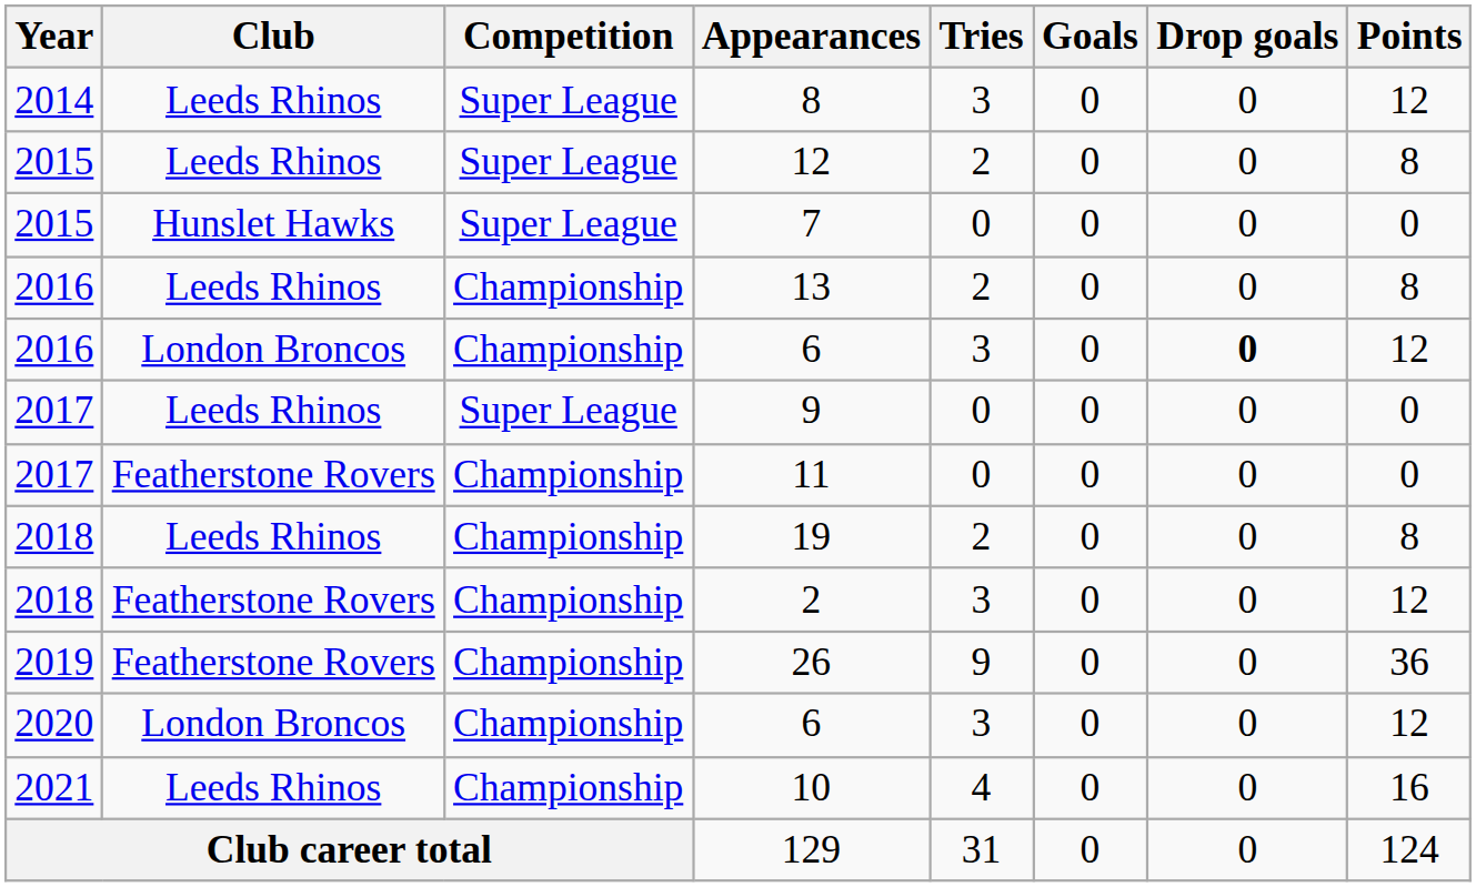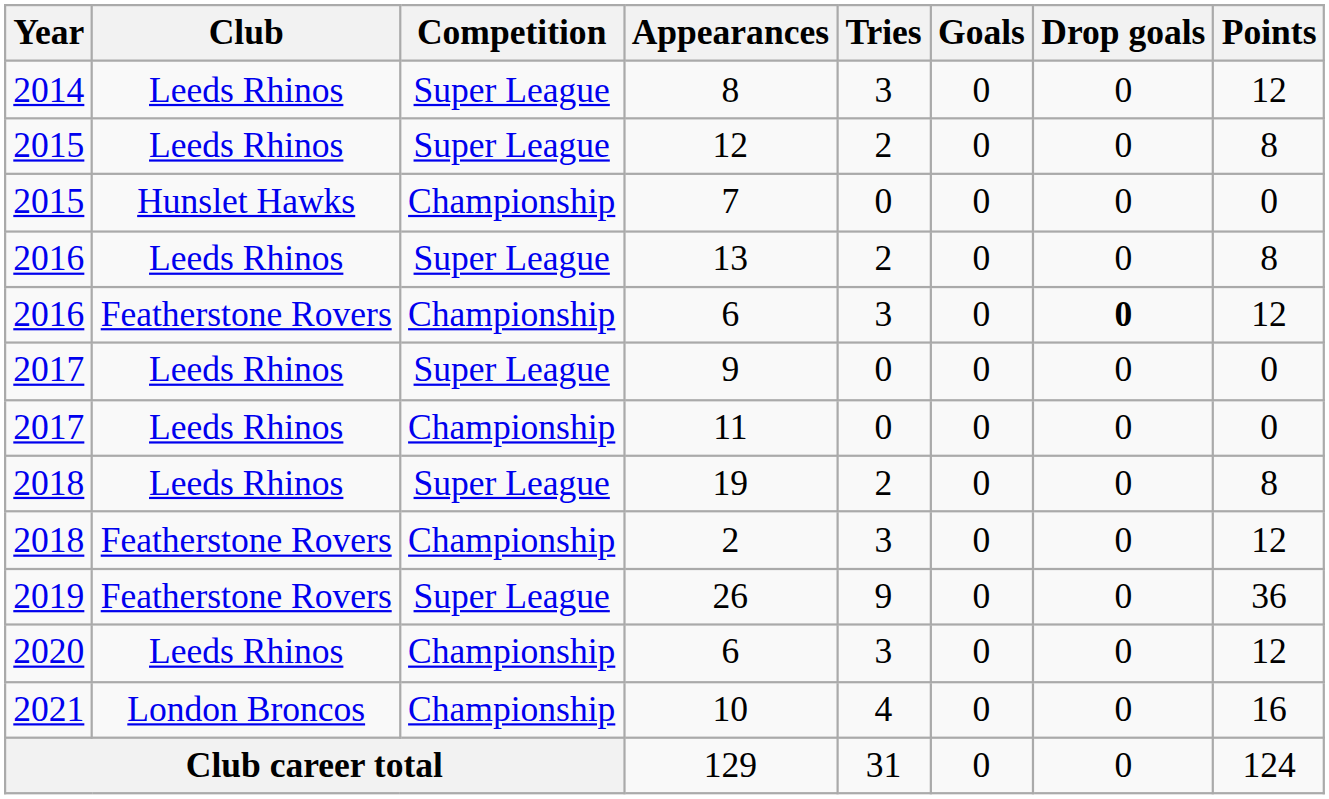7 | Competition: Super League -> Championship
13 | Competition: Championship -> Super League
2016 / 6 | Club: London Broncos -> Featherstone Rovers
11 | Club: Featherstone Rovers -> Leeds Rhinos
19 | Competition: Championship -> Super League
26 | Competition: Championship -> Super League
2020 / 6 | Club: London Broncos -> Leeds Rhinos
10 | Club: Leeds Rhinos -> London Broncos
